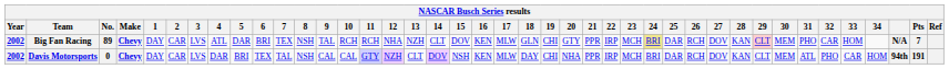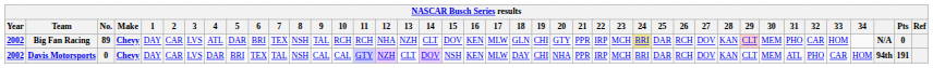Big Fan Racing | Pts: 7 -> 0
